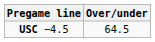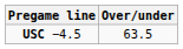USC −4.5 | Over/under: 64.5 -> 63.5
